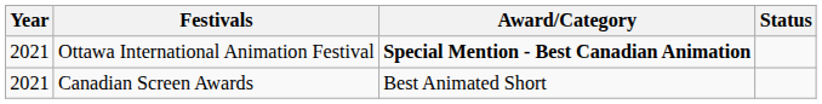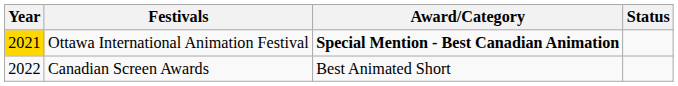Ottawa International Animation Festival | Year: no background -> gold background
Canadian Screen Awards | Year: 2021 -> 2022
